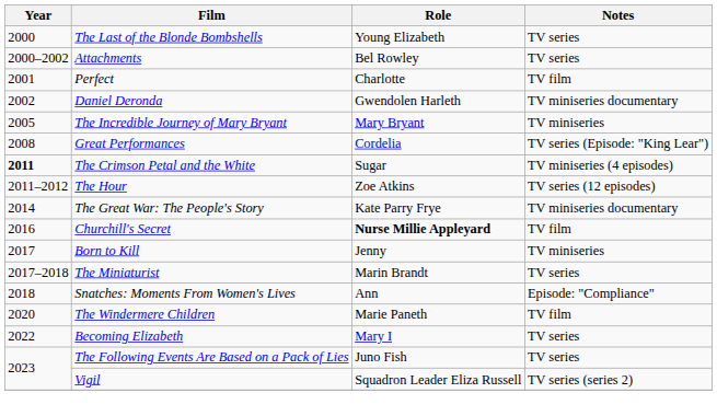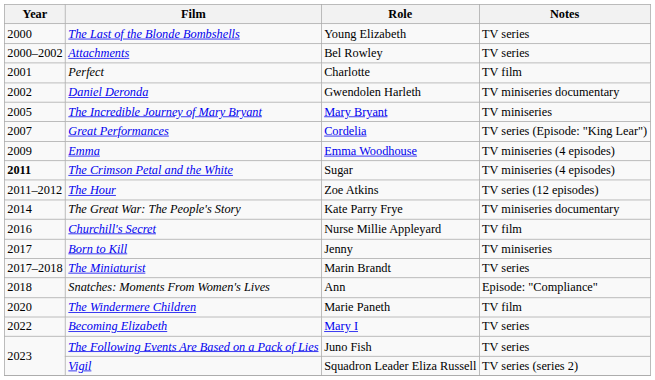Great Performances | Year: 2008 -> 2007
+ row: 2009 | Emma | Emma Woodhouse | TV miniseries (4 episodes)
Churchill's Secret | Role: bold -> normal
